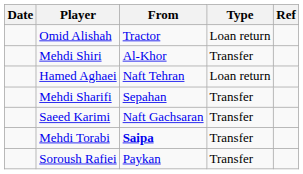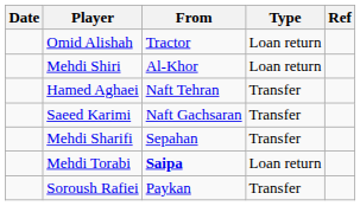Mehdi Shiri | Type: Transfer -> Loan return
Hamed Aghaei | Type: Loan return -> Transfer
rows swapped: Mehdi Sharifi <-> Saeed Karimi
Mehdi Torabi | Type: Transfer -> Loan return
